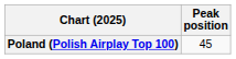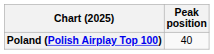Poland (Polish Airplay Top 100) | Peak position: 45 -> 40
